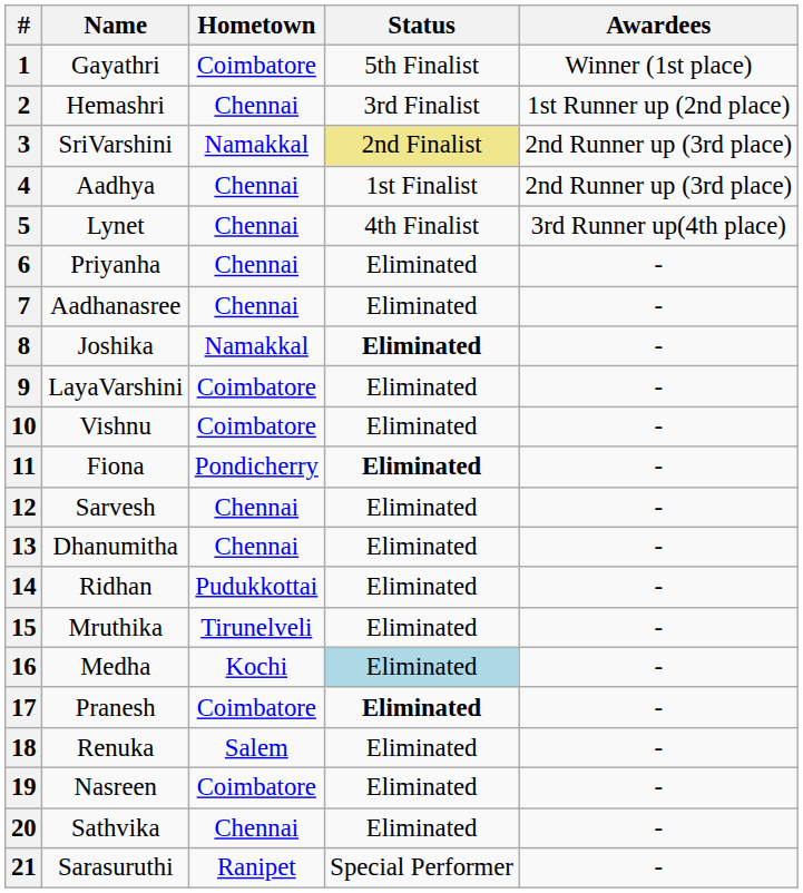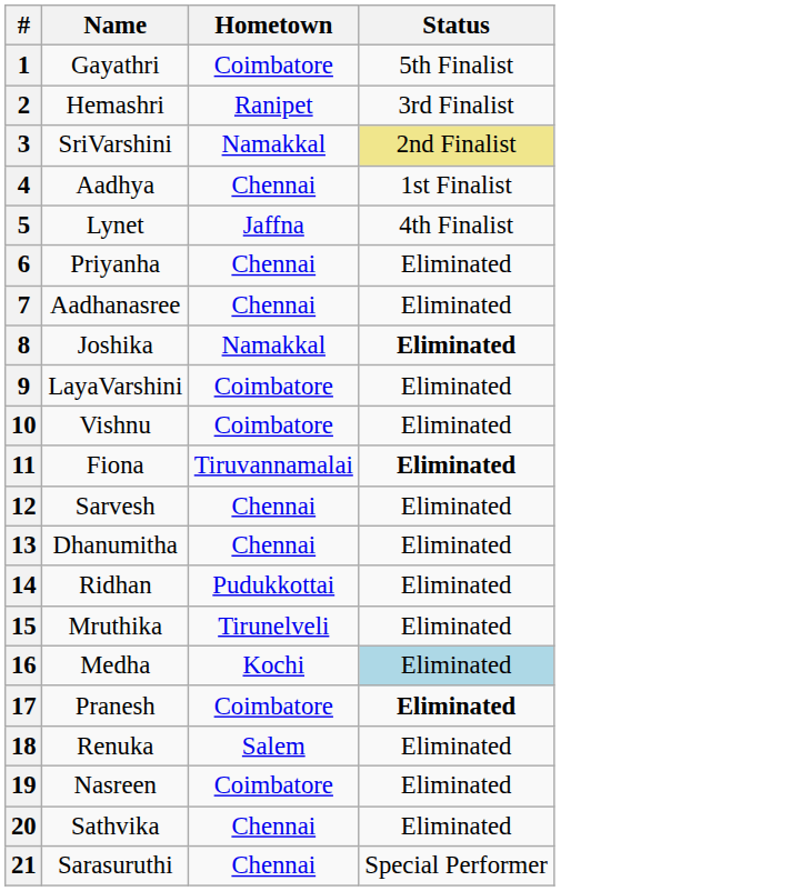- column: Awardees | Winner (1st place) | 1st Runner up (2nd place) | 2nd Runner up (3rd place) | 2nd Runner up (3rd place) | 3rd Runner up(4th place) | - | - | - | - | - | - | - | - | - | - | - | - | - | - | - | -
2 | Hometown: Chennai -> Ranipet
5 | Hometown: Chennai -> Jaffna
11 | Hometown: Pondicherry -> Tiruvannamalai
21 | Hometown: Ranipet -> Chennai
